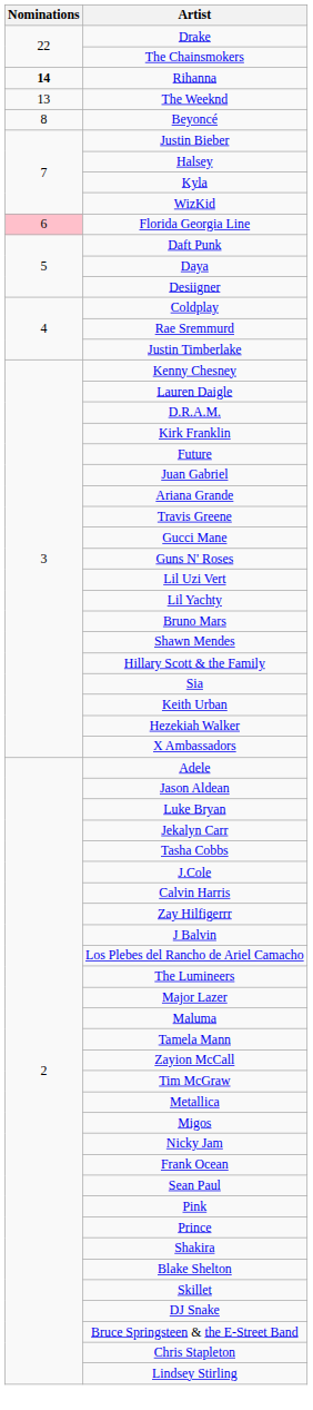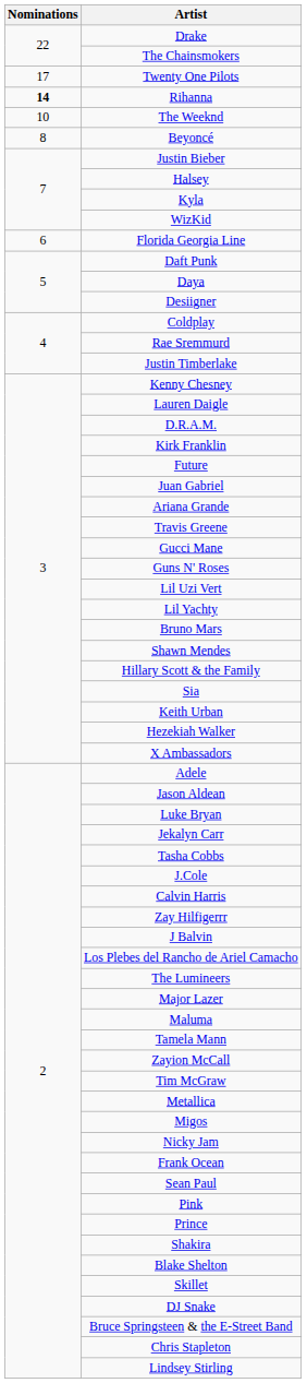+ row: 17 | Twenty One Pilots
The Weeknd | Nominations: 13 -> 10
Florida Georgia Line | Nominations: pink background -> no background
